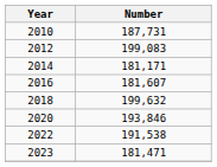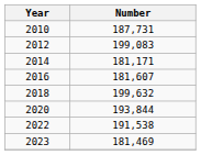2020 | Number: 193,846 -> 193,844
2023 | Number: 181,471 -> 181,469
